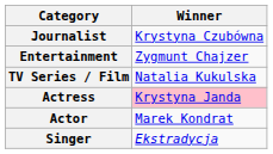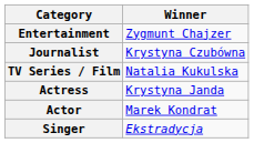rows swapped: Entertainment <-> Journalist
Actress | Winner: pink background -> no background
